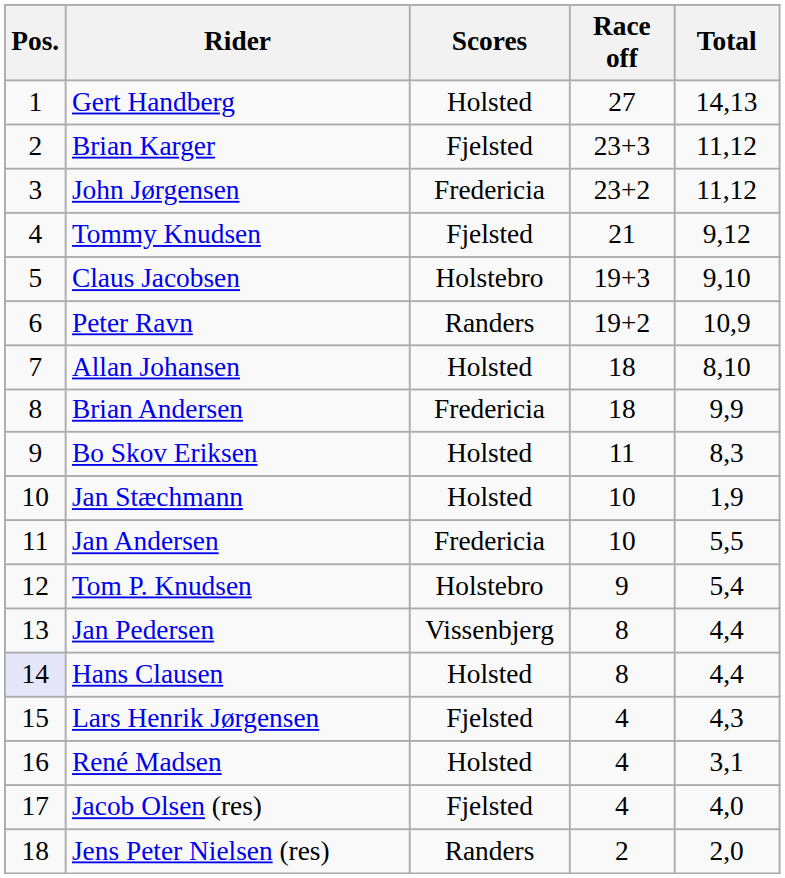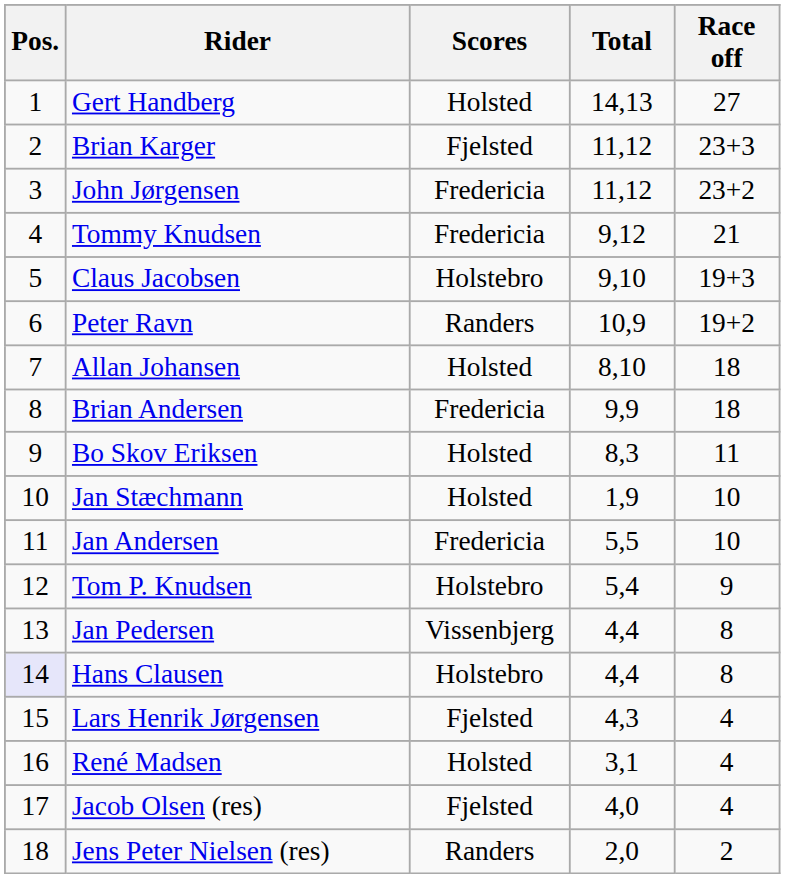columns swapped: Total <-> Race off
Tommy Knudsen | Scores: Fjelsted -> Fredericia
Hans Clausen | Scores: Holsted -> Holstebro
